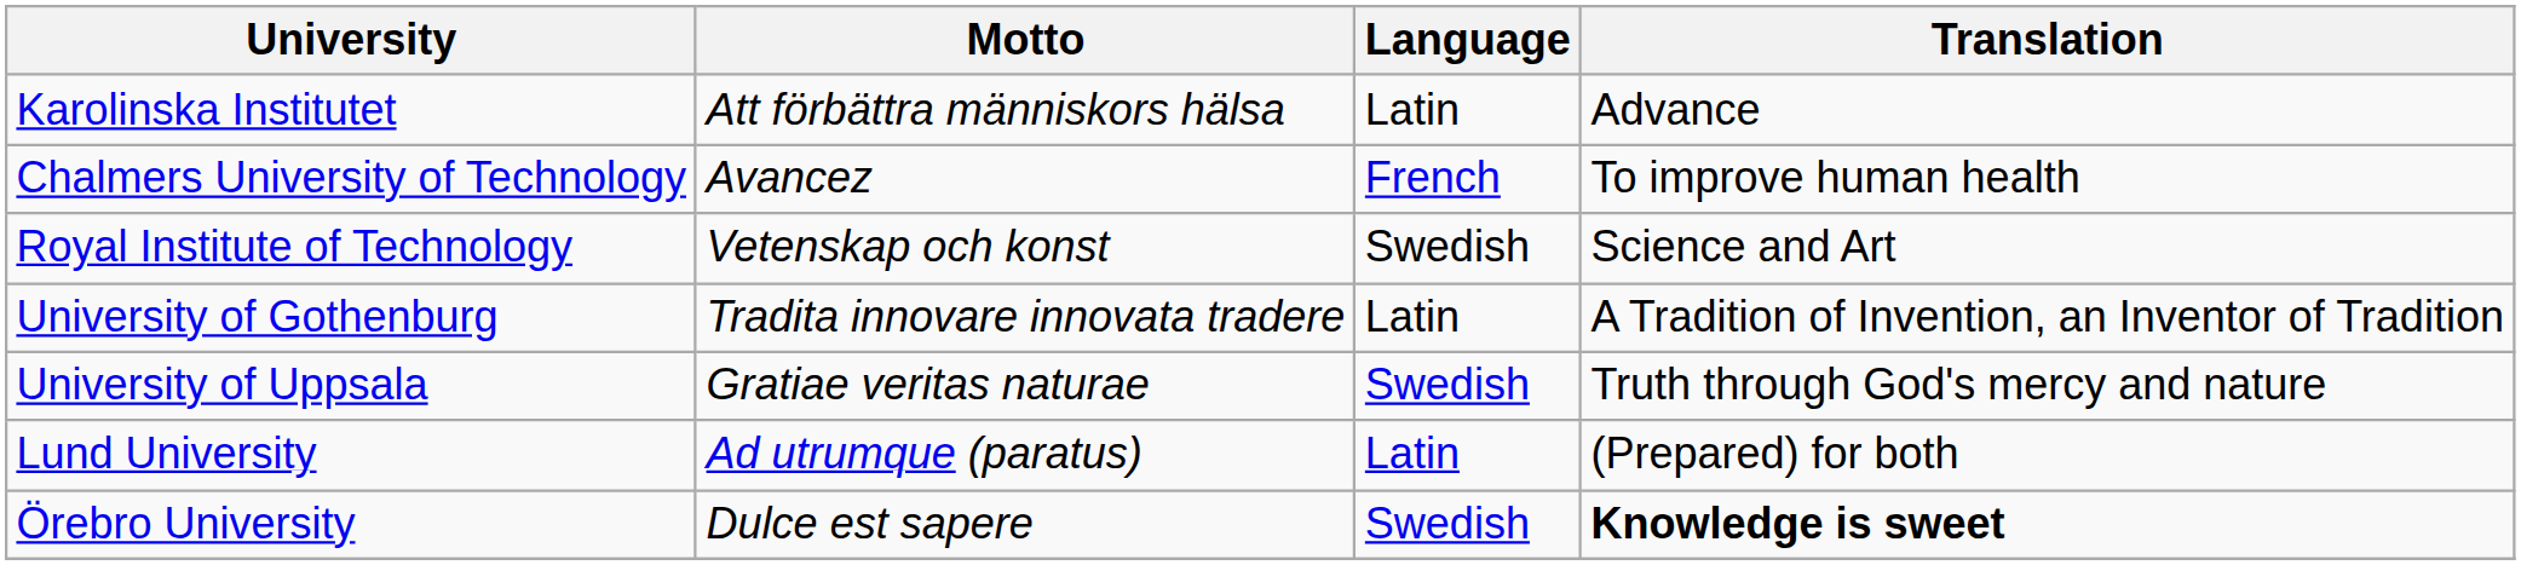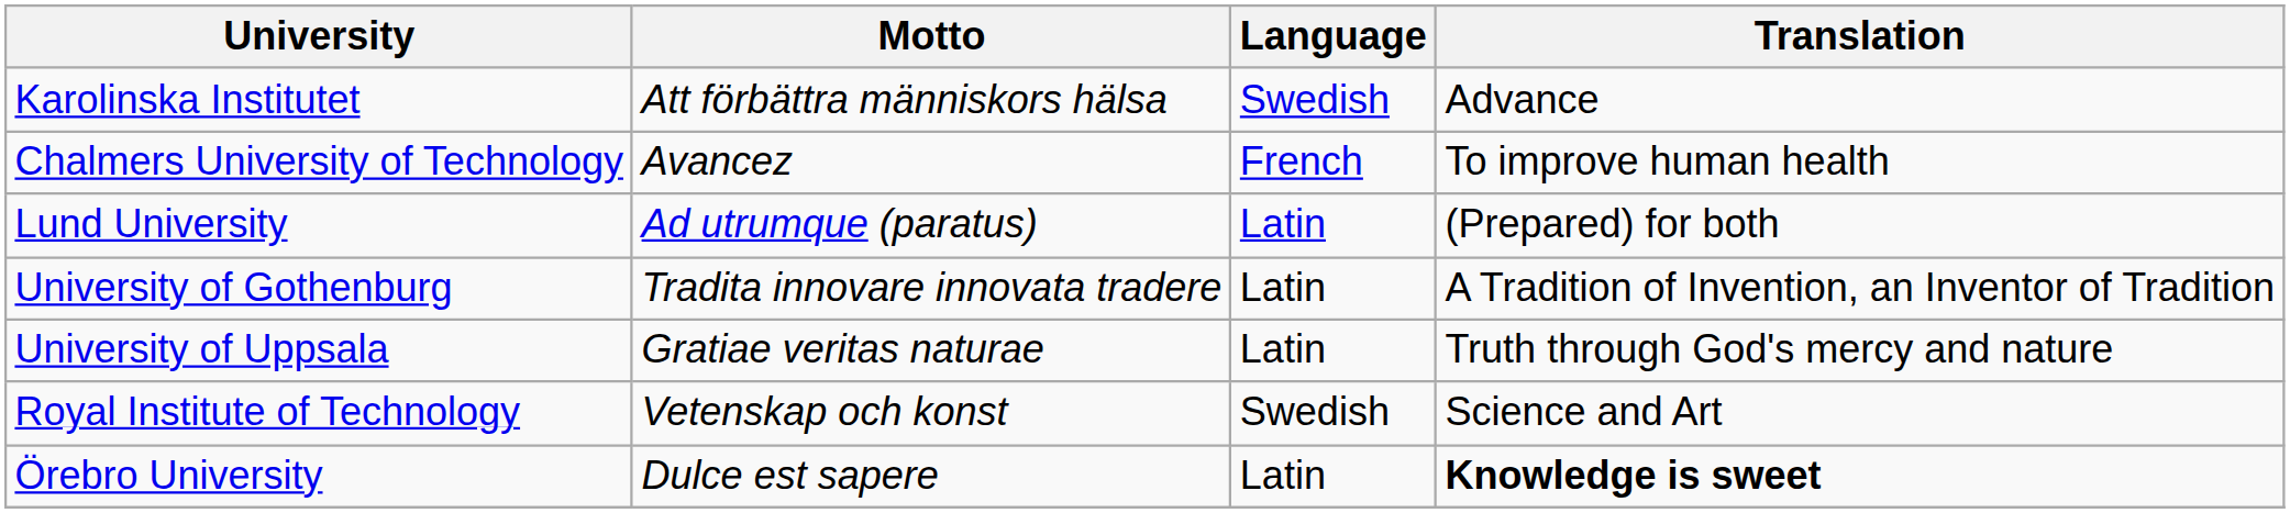Karolinska Institutet | Language: Latin -> Swedish
rows swapped: Lund University <-> Royal Institute of Technology
University of Uppsala | Language: Swedish -> Latin
Örebro University | Language: Swedish -> Latin
